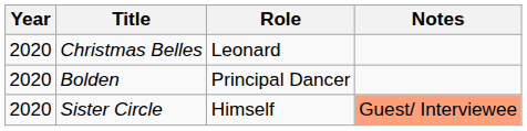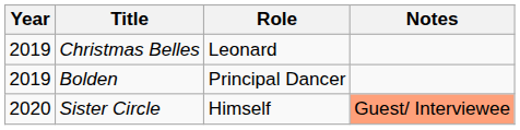Christmas Belles | Year: 2020 -> 2019
Bolden | Year: 2020 -> 2019
